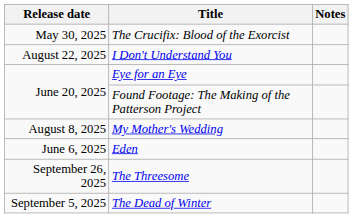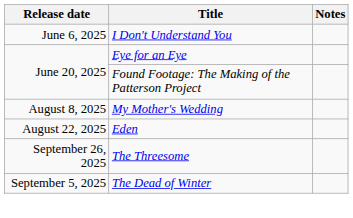- row: May 30, 2025 | The Crucifix: Blood of the Exorcist
I Don't Understand You | Release date: August 22, 2025 -> June 6, 2025
Eden | Release date: June 6, 2025 -> August 22, 2025
